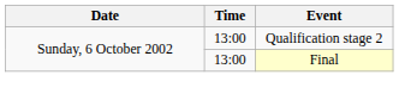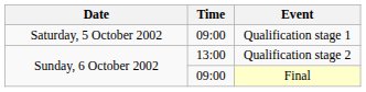+ row: Saturday, 5 October 2002 | 09:00 | Qualification stage 1
Final | Time: 13:00 -> 09:00
